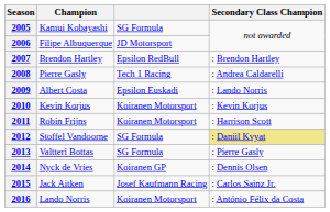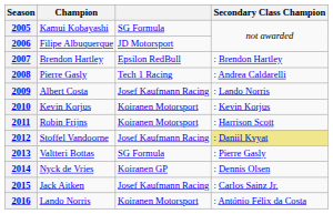2009 | column 3: Epsilon Euskadi -> Josef Kaufmann Racing
2012 | column 3: SG Formula -> Josef Kaufmann Racing
